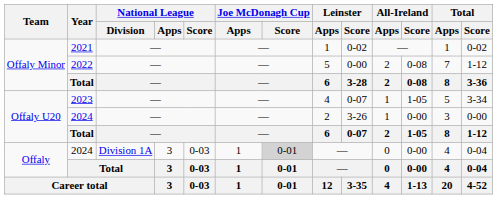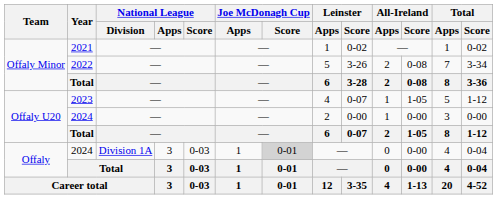2022 | Leinster / Score: 0-00 -> 3-26
2022 | Total / Score: 1-12 -> 3-34
2023 | Total / Score: 3-34 -> 1-12
Offaly U20 / 2024 | Leinster / Score: 3-26 -> 0-00
